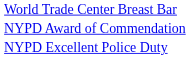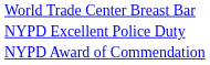rows swapped: NYPD Award of Commendation <-> NYPD Excellent Police Duty
